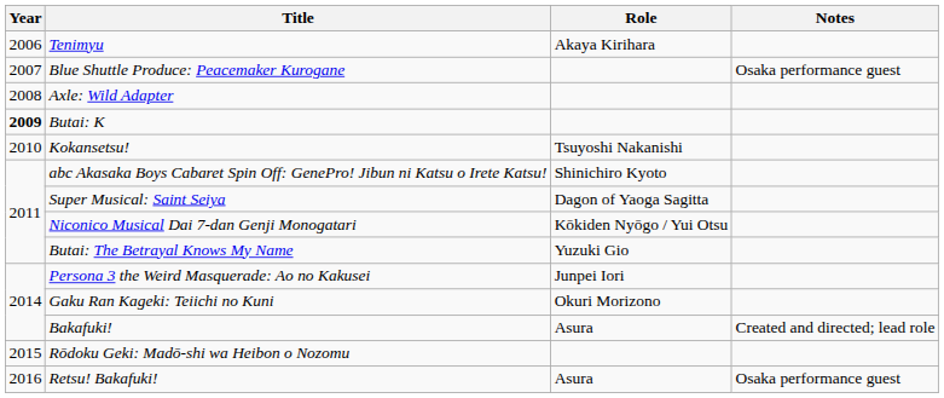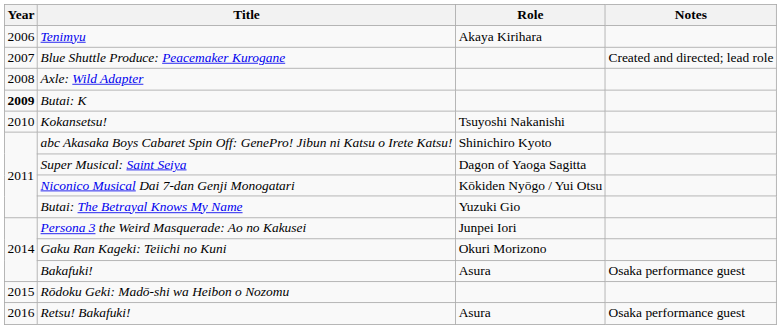Blue Shuttle Produce: Peacemaker Kurogane | Notes: Osaka performance guest -> Created and directed; lead role
Bakafuki! | Notes: Created and directed; lead role -> Osaka performance guest
